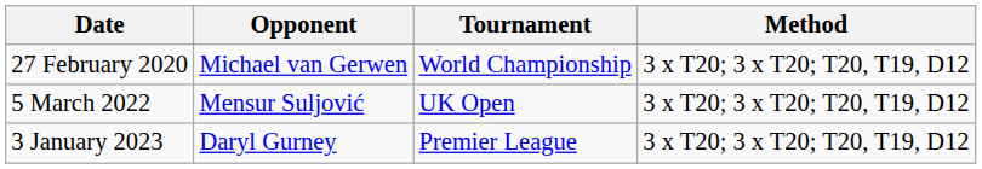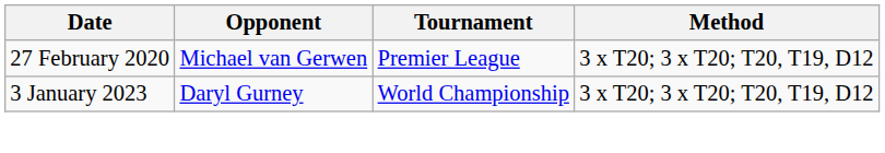27 February 2020 | Tournament: World Championship -> Premier League
- row: 5 March 2022 | Mensur Suljović | UK Open | 3 x T20; 3 x T20; T20, T19, D12
3 January 2023 | Tournament: Premier League -> World Championship
